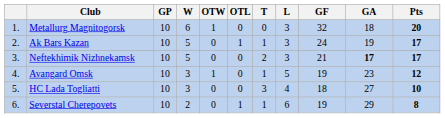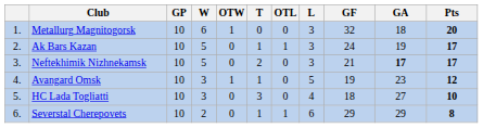columns swapped: T <-> OTL
Severstal Cherepovets | GF: 19 -> 29
